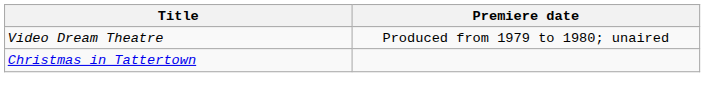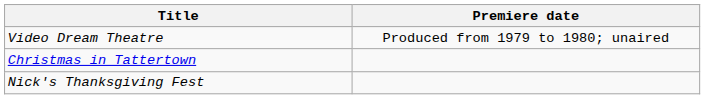+ row: Nick's Thanksgiving Fest
